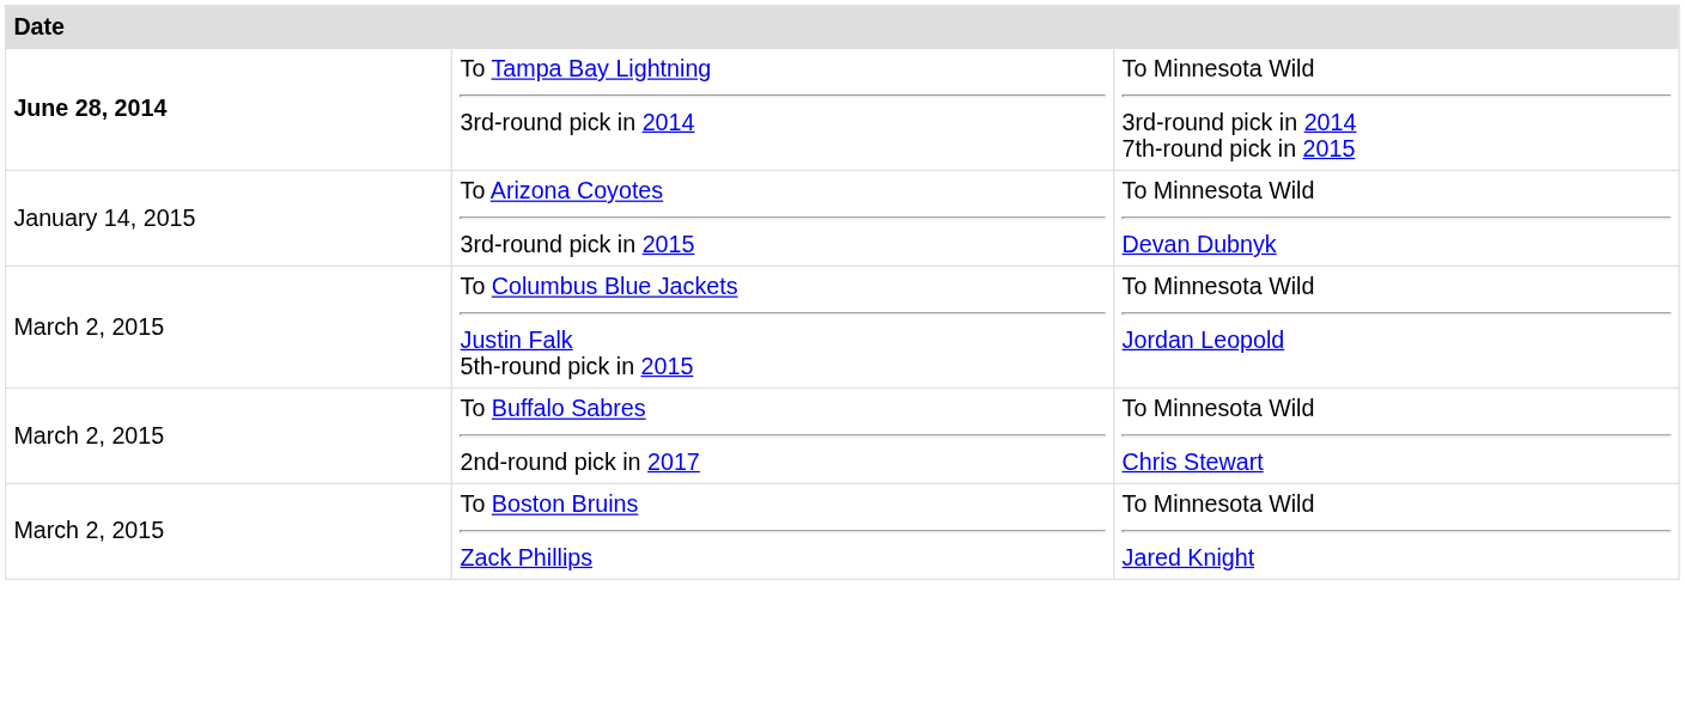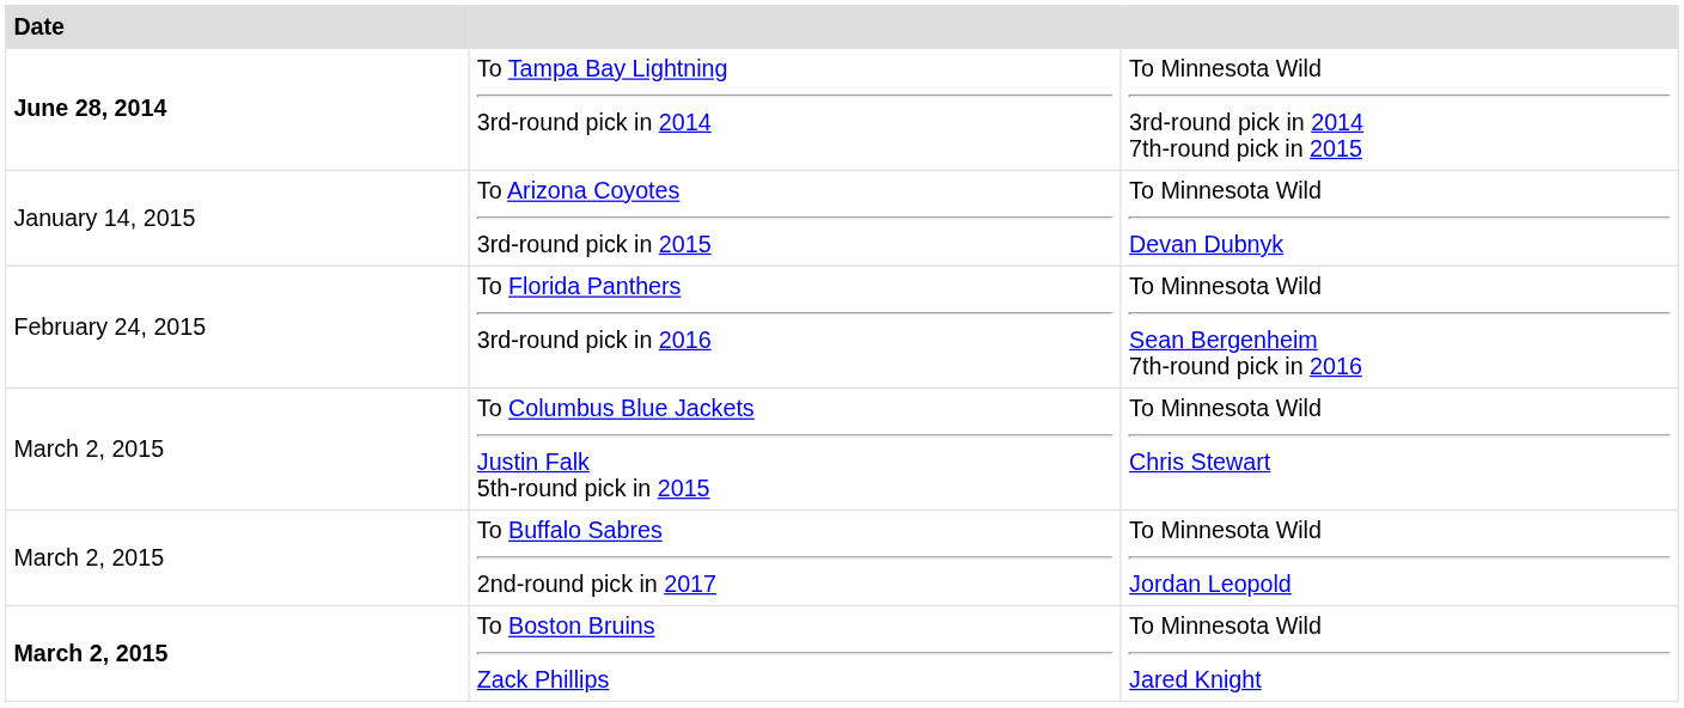+ row: February 24, 2015 | To Florida Panthers 3rd-round pick in 2016 | To Minnesota Wild Sean Bergenheim 7th-round pick in 2016
To Columbus Blue Jackets Justin Falk 5th-round pick in 2015 | column 3: To Minnesota Wild Jordan Leopold -> To Minnesota Wild Chris Stewart
To Buffalo Sabres 2nd-round pick in 2017 | column 3: To Minnesota Wild Chris Stewart -> To Minnesota Wild Jordan Leopold
To Boston Bruins Zack Phillips | Date: normal -> bold
